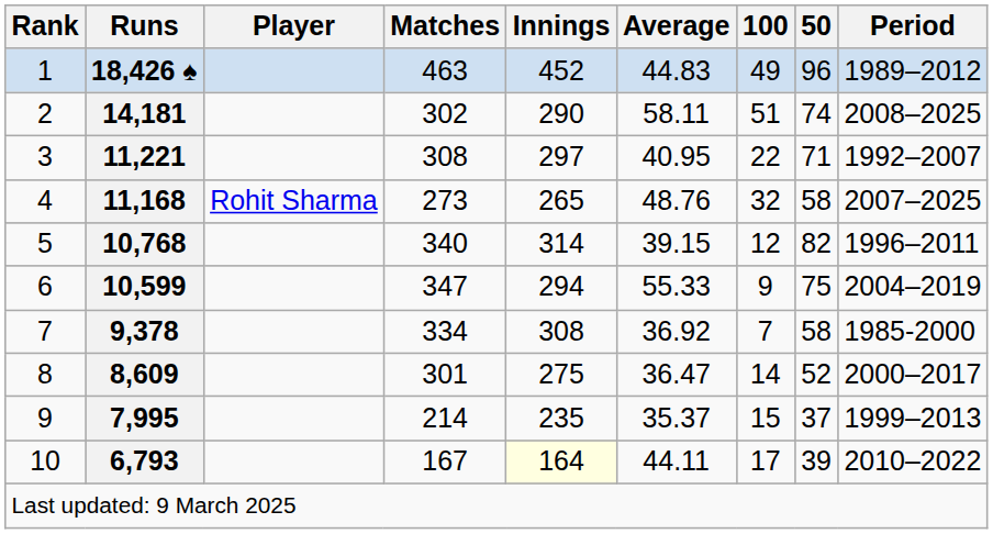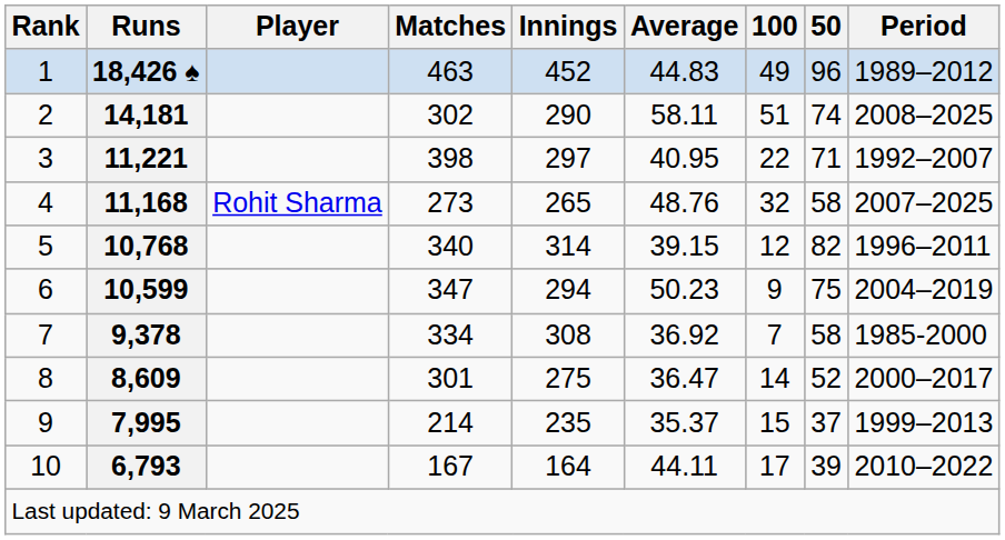11,221 | Matches: 308 -> 398
10,599 | Average: 55.33 -> 50.23
6,793 | Innings: lightyellow background -> no background
